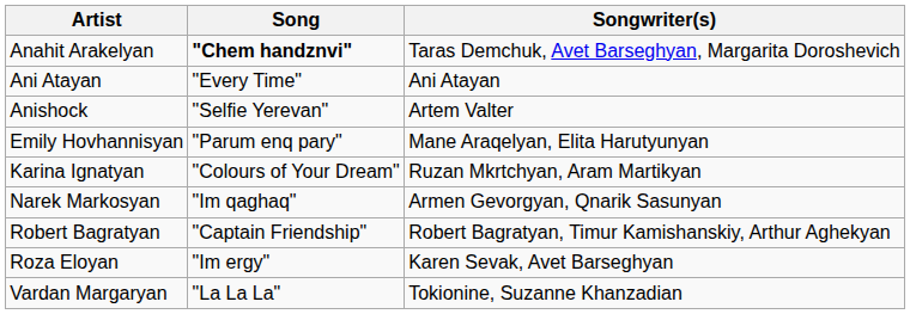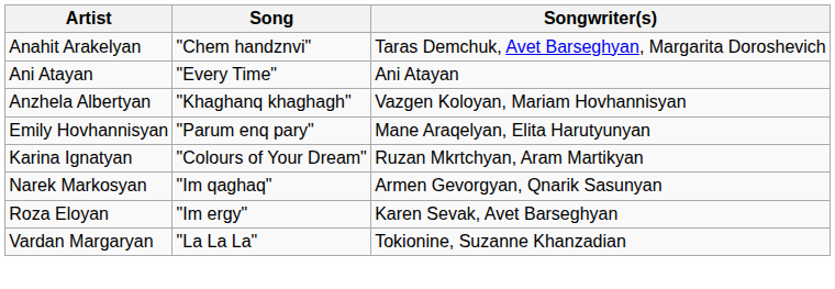Anahit Arakelyan | Song: bold -> normal
- row: Anishock | "Selfie Yerevan" | Artem Valter
+ row: Anzhela Albertyan | "Khaghanq khaghagh" | Vazgen Koloyan, Mariam Hovhannisyan
- row: Robert Bagratyan | "Captain Friendship" | Robert Bagratyan, Timur Kamishanskiy, Arthur Aghekyan
